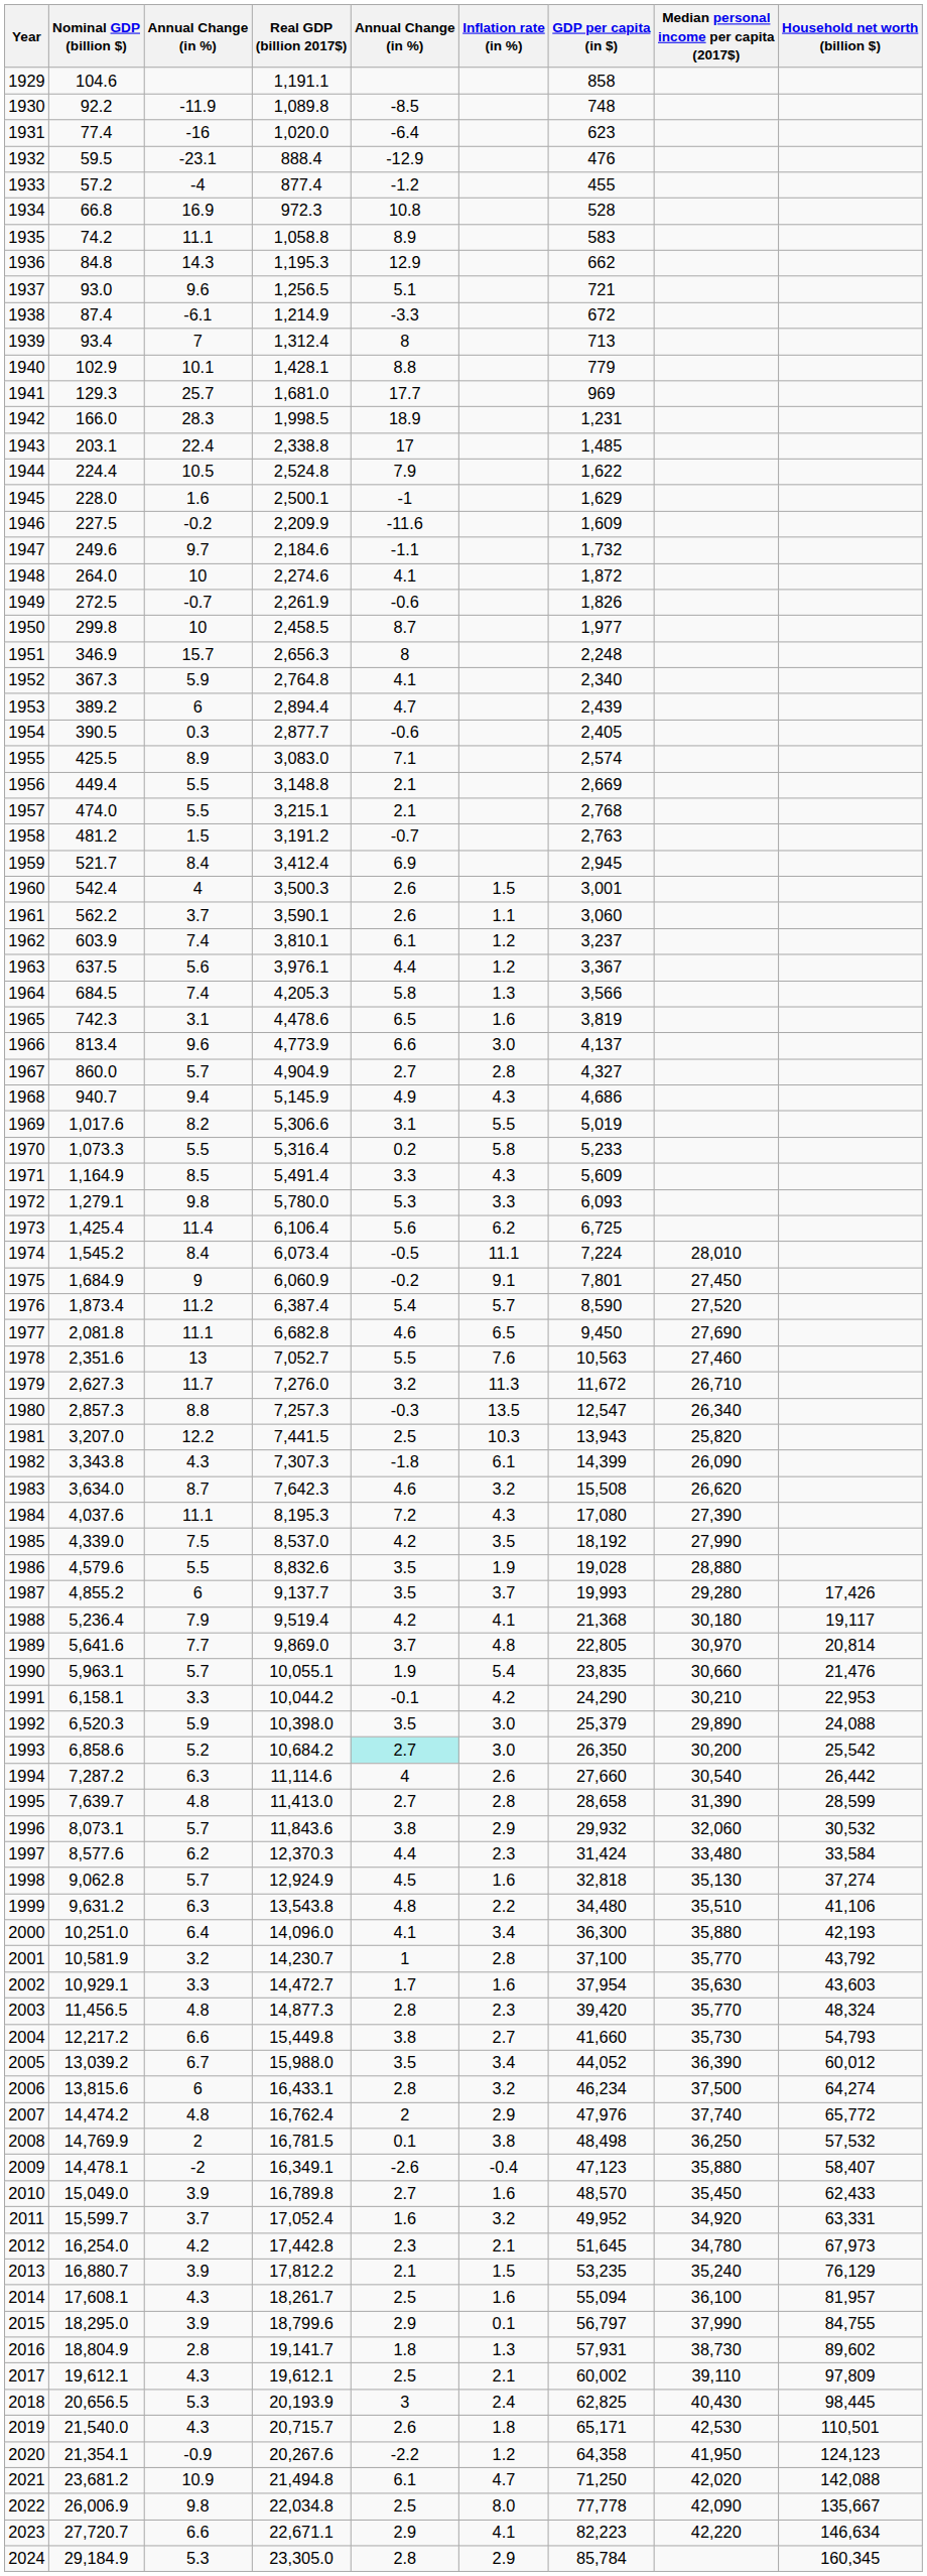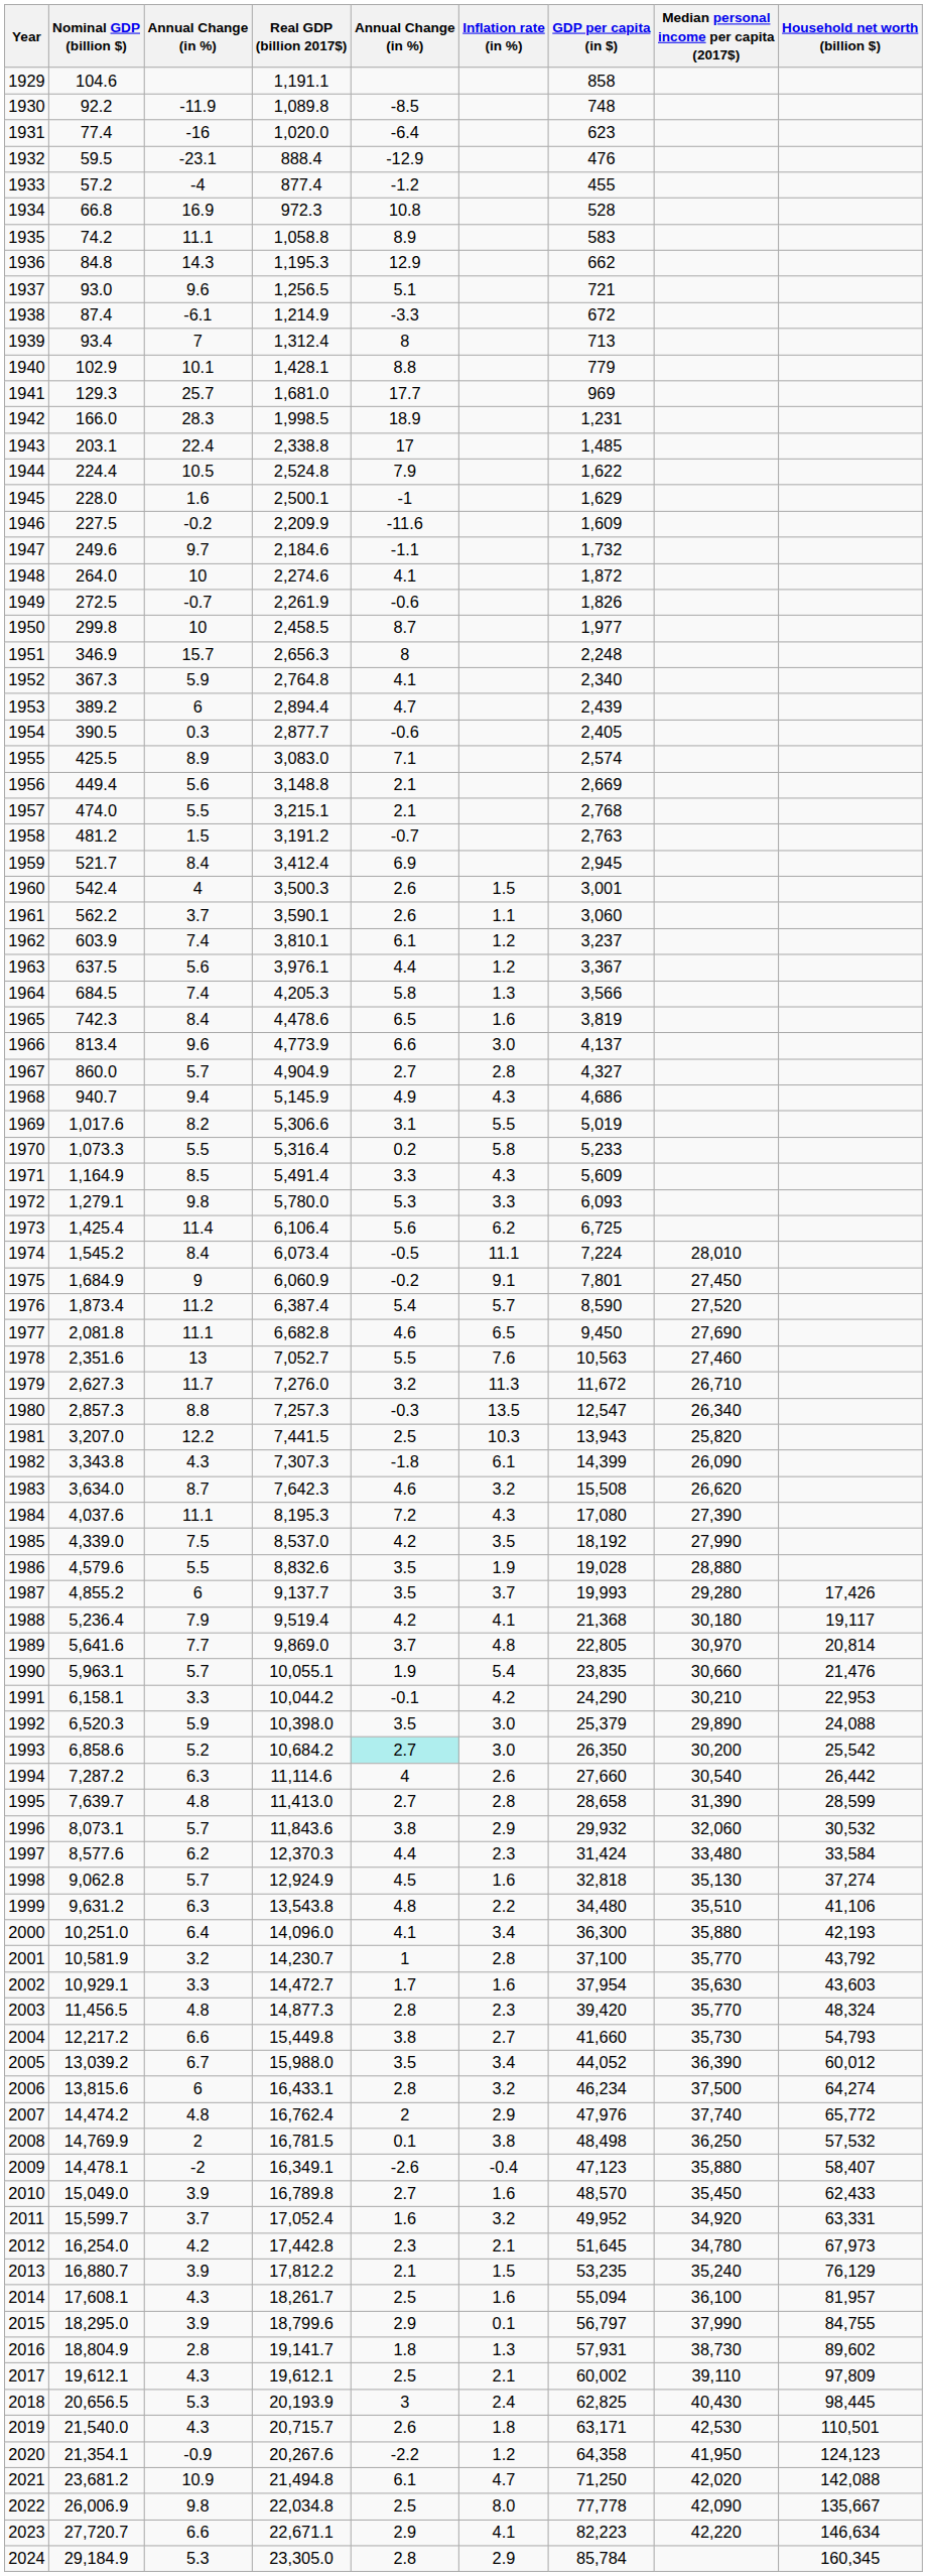1956 | column 3: 5.5 -> 5.6
1965 | column 3: 3.1 -> 8.4
2019 | GDP per capita (in $): 65,171 -> 63,171
